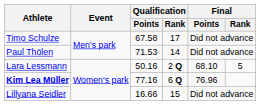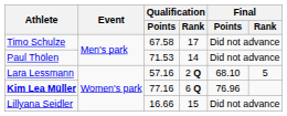Lara Lessmann | Qualification / Points: 50.16 -> 57.16
